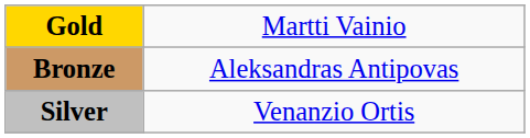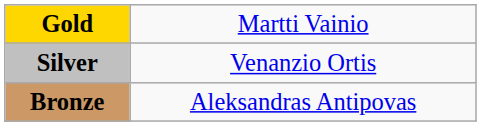rows swapped: Silver <-> Bronze
